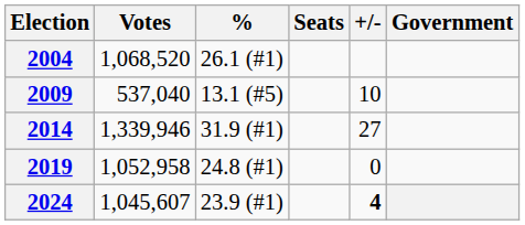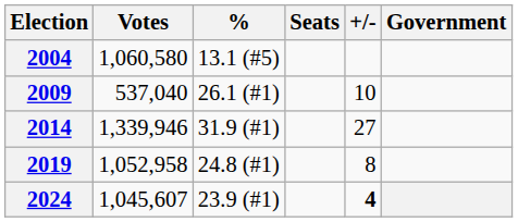2004 | Votes: 1,068,520 -> 1,060,580
2004 | %: 26.1 (#1) -> 13.1 (#5)
2009 | %: 13.1 (#5) -> 26.1 (#1)
2019 | +/-: 0 -> 8
